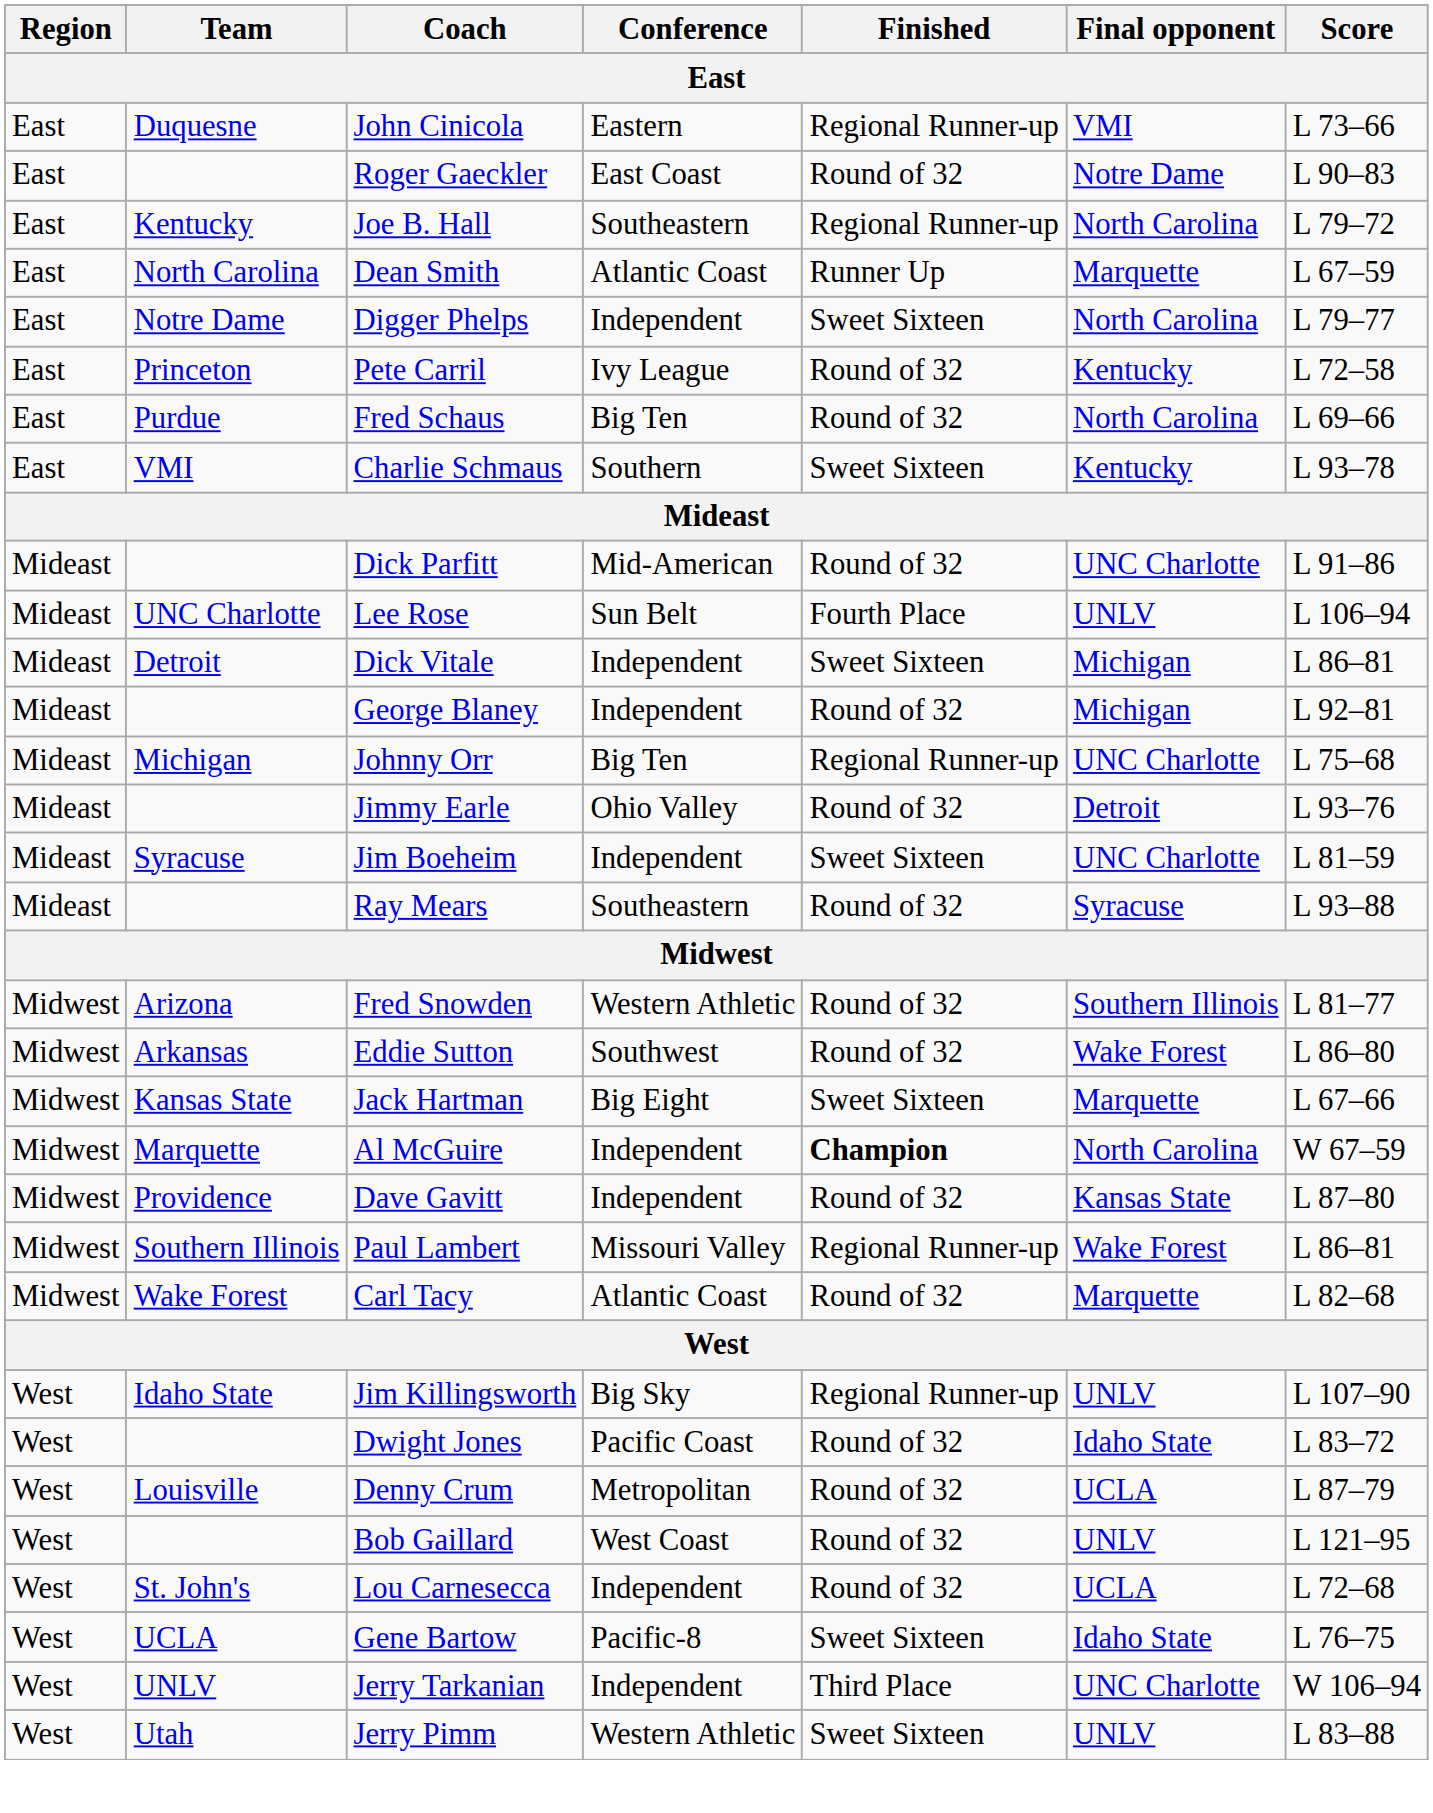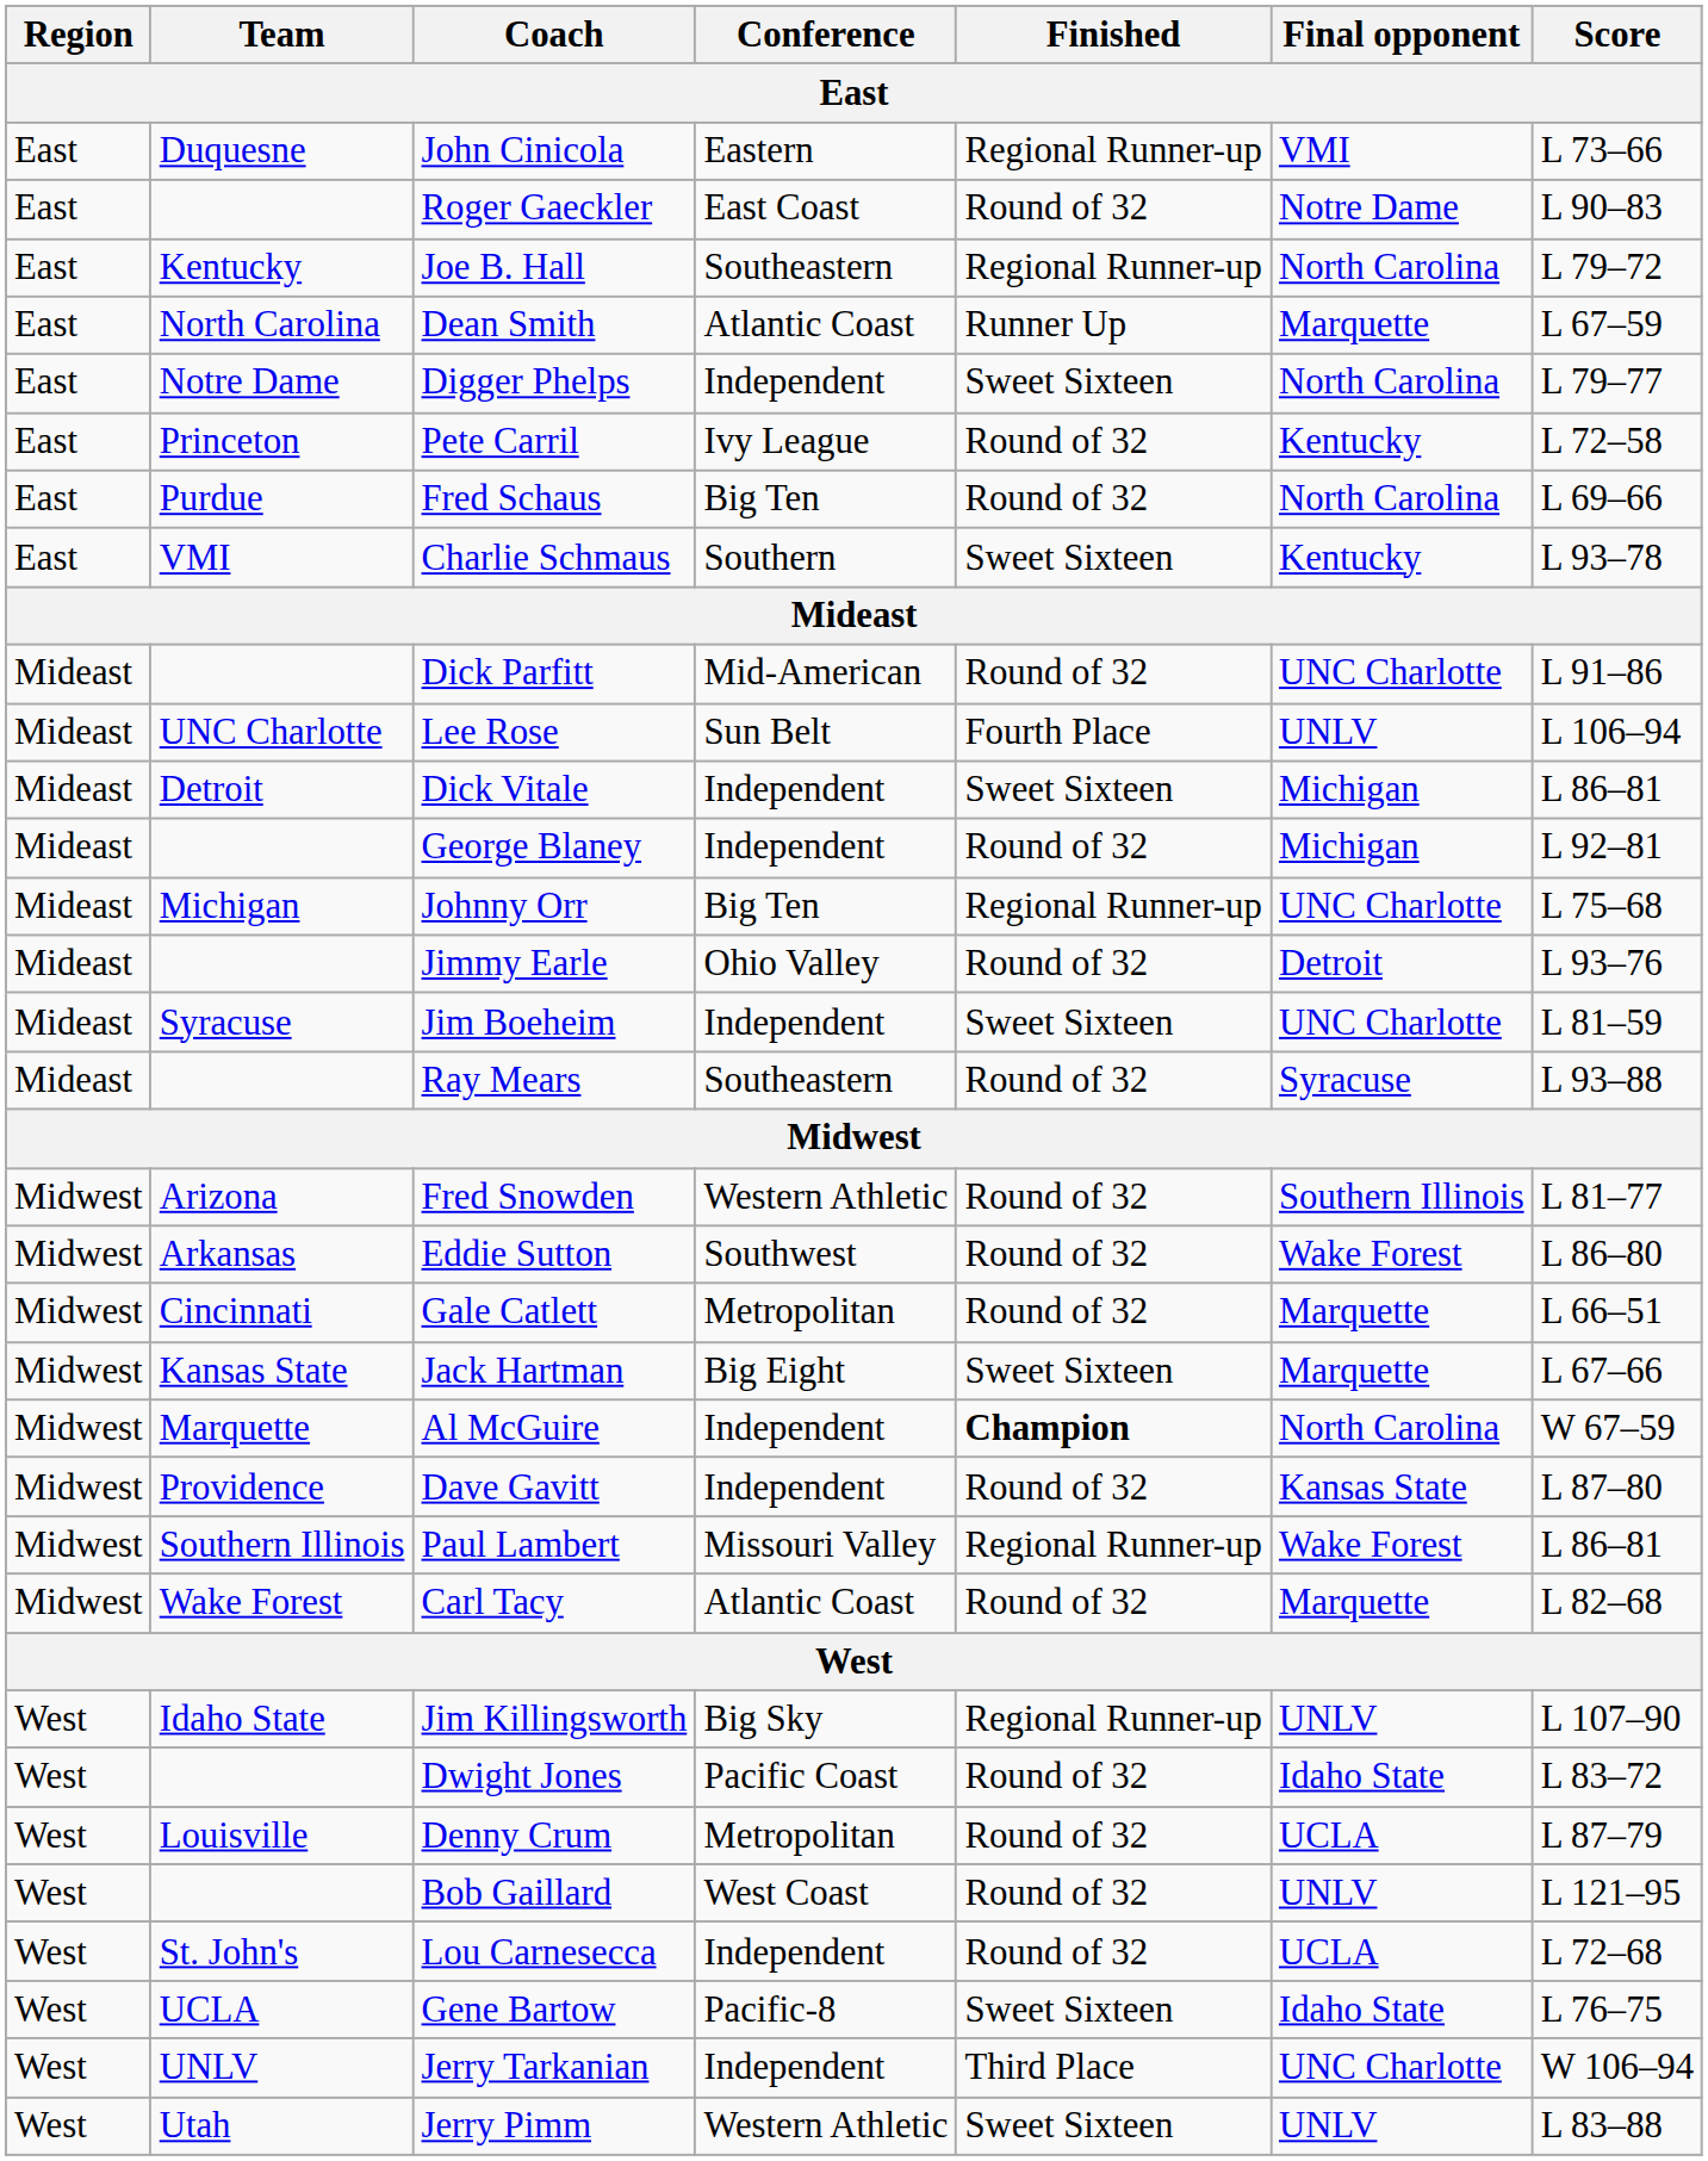+ row: Midwest | Cincinnati | Gale Catlett | Metropolitan | Round of 32 | Marquette | L 66–51
